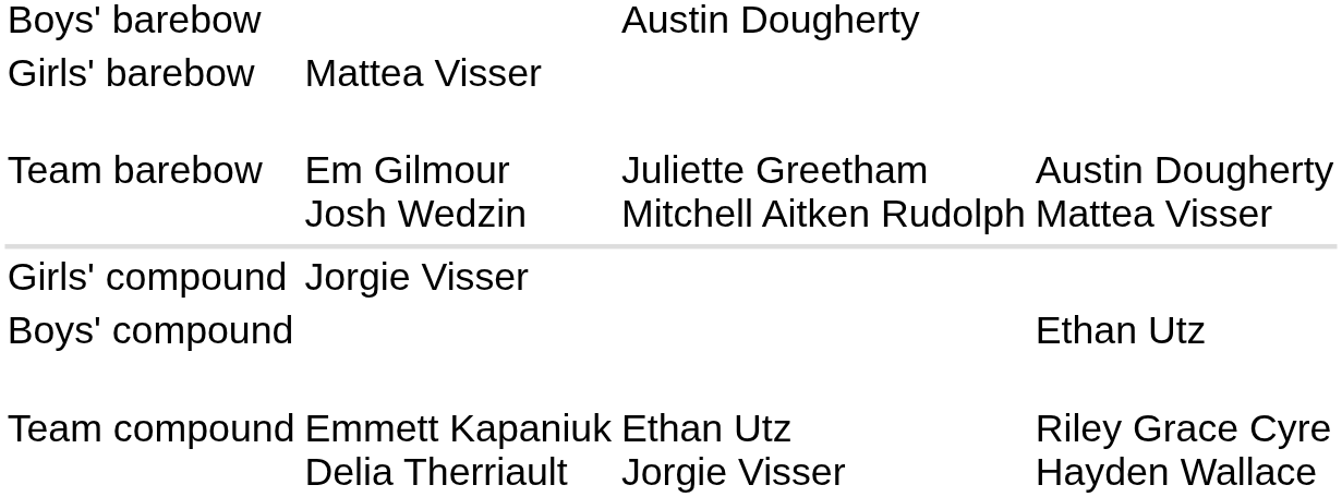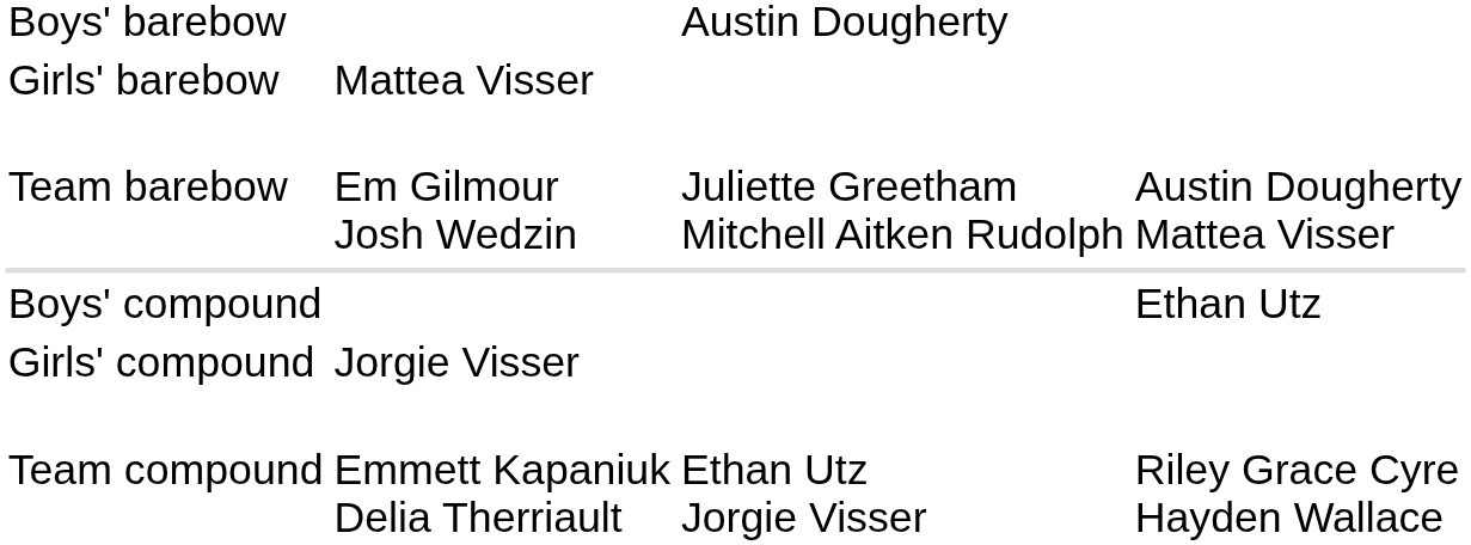rows swapped: Boys' compound <-> Girls' compound
